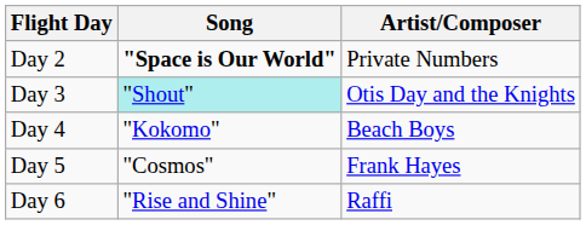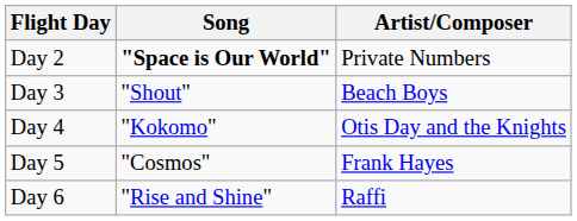Day 3 | Song: paleturquoise background -> no background
Day 3 | Artist/Composer: Otis Day and the Knights -> Beach Boys
Day 4 | Artist/Composer: Beach Boys -> Otis Day and the Knights
